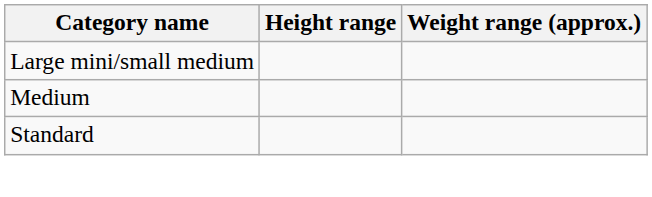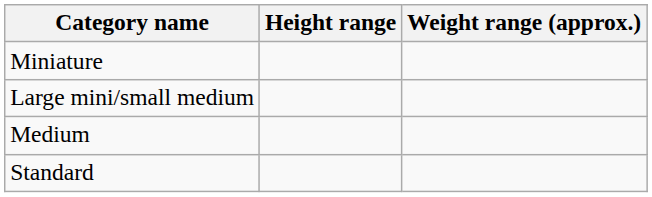+ row: Miniature
